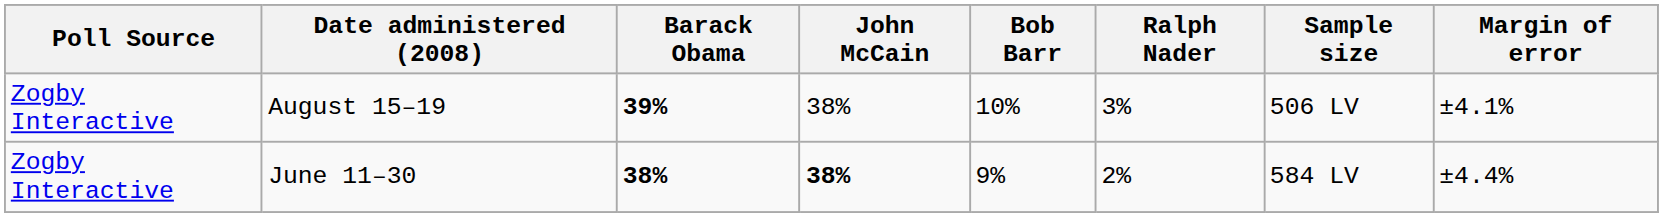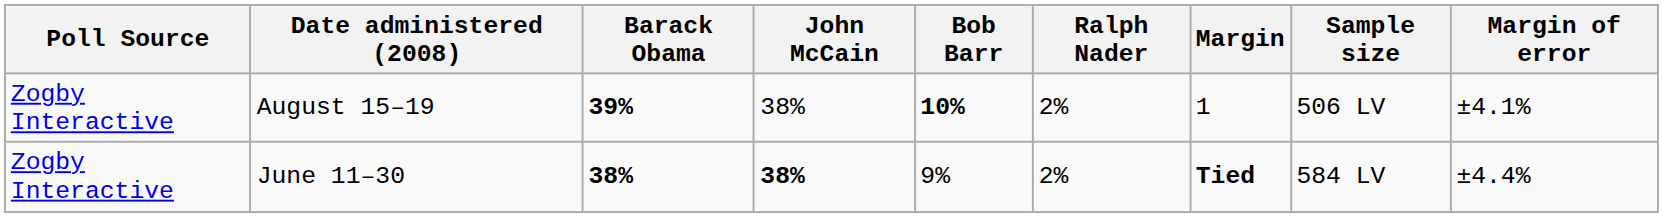+ column: Margin | 1 | Tied
August 15–19 | Bob Barr: normal -> bold
August 15–19 | Ralph Nader: 3% -> 2%
